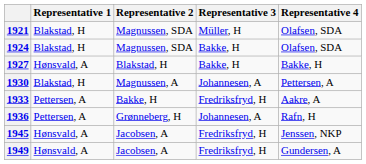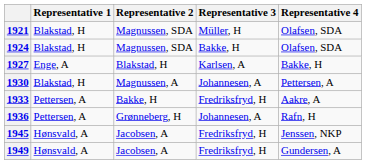1927 | Representative 1: Hønsvald, A -> Enge, A
1927 | Representative 3: Bakke, H -> Karlsen, A
